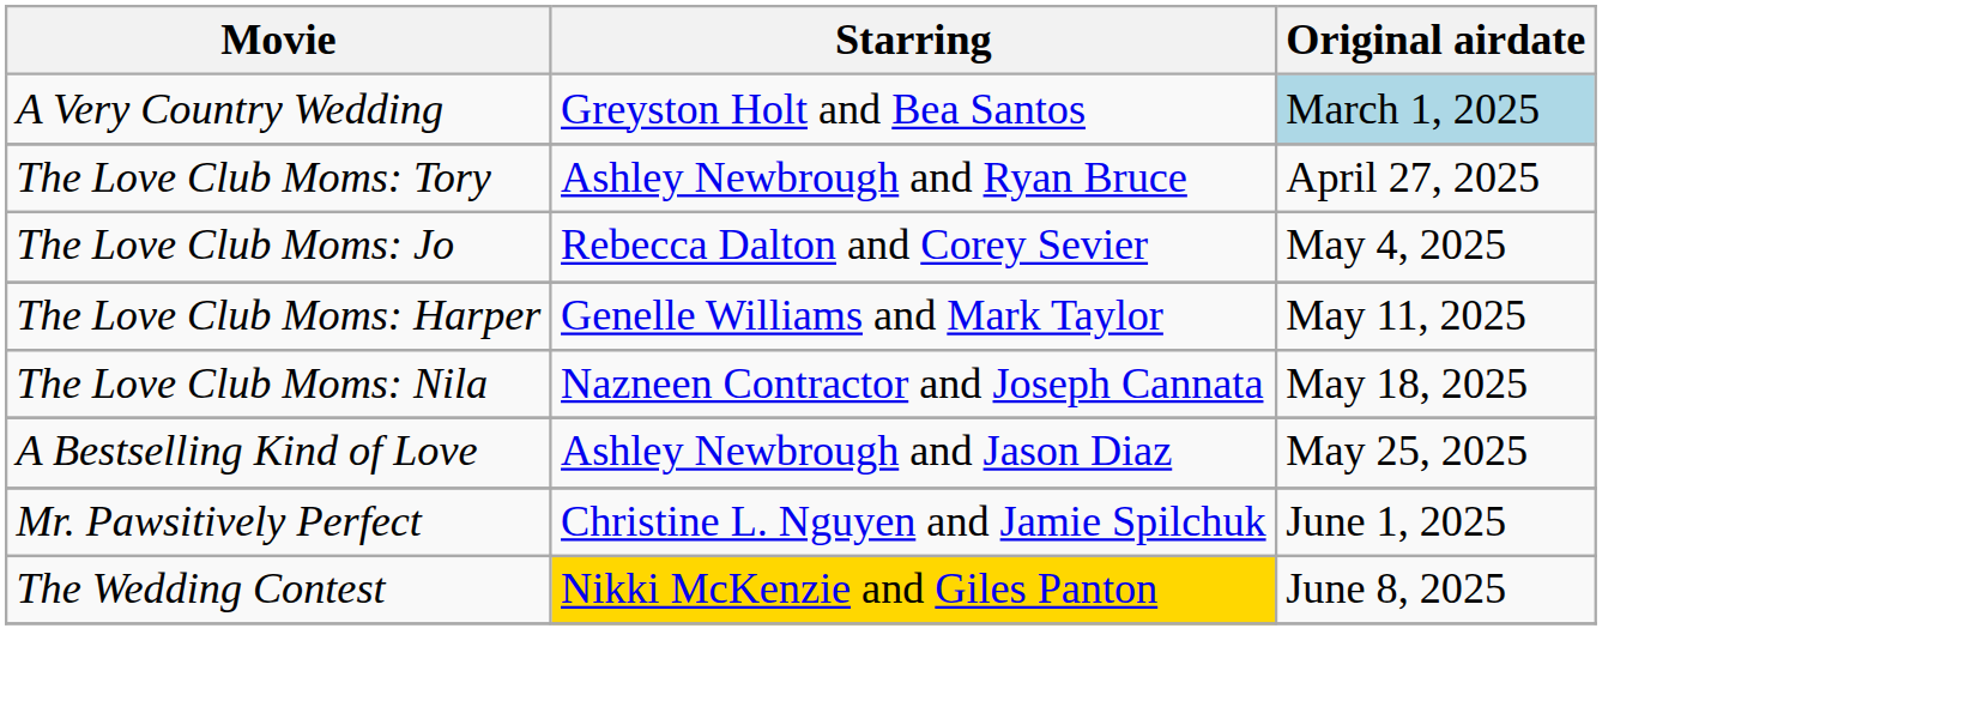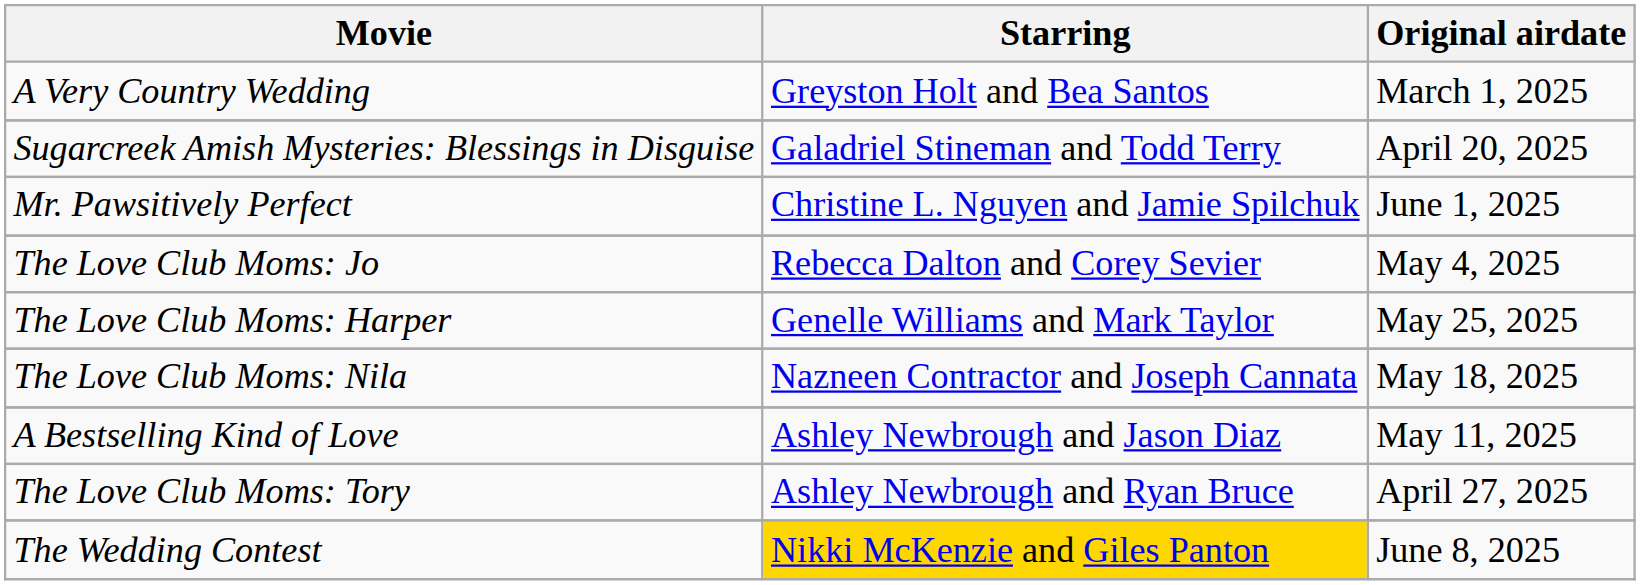A Very Country Wedding | Original airdate: lightblue background -> no background
+ row: Sugarcreek Amish Mysteries: Blessings in Disguise | Galadriel Stineman and Todd Terry | April 20, 2025
rows swapped: The Love Club Moms: Tory <-> Mr. Pawsitively Perfect
The Love Club Moms: Harper | Original airdate: May 11, 2025 -> May 25, 2025
A Bestselling Kind of Love | Original airdate: May 25, 2025 -> May 11, 2025
